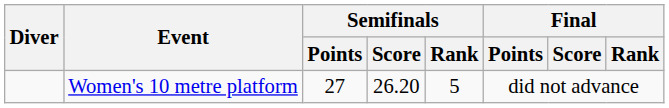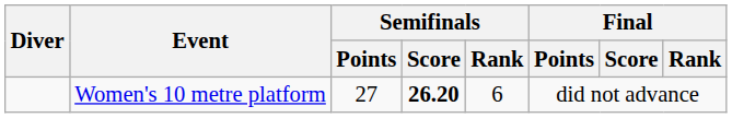Women's 10 metre platform | Semifinals / Score: normal -> bold
Women's 10 metre platform | Semifinals / Rank: 5 -> 6
